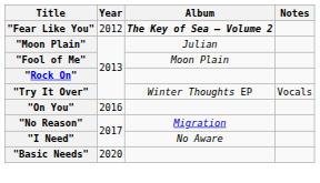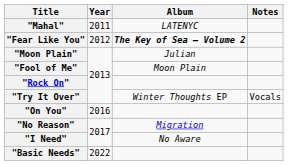+ row: "Mahal" | 2011 | LATENYC
"Basic Needs" | Year: 2020 -> 2022
